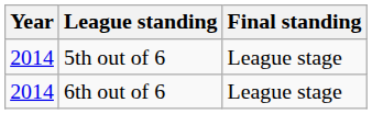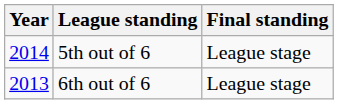6th out of 6 | Year: 2014 -> 2013
